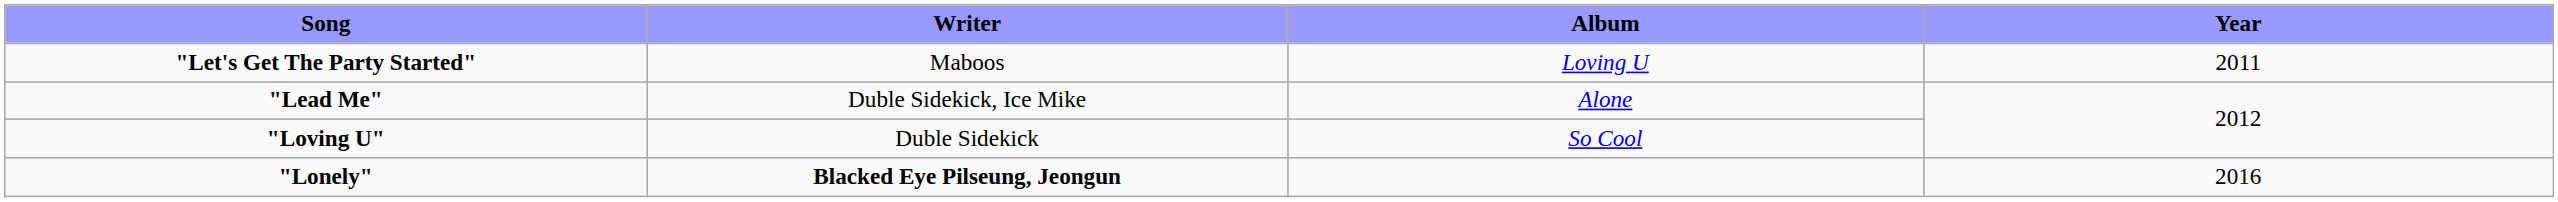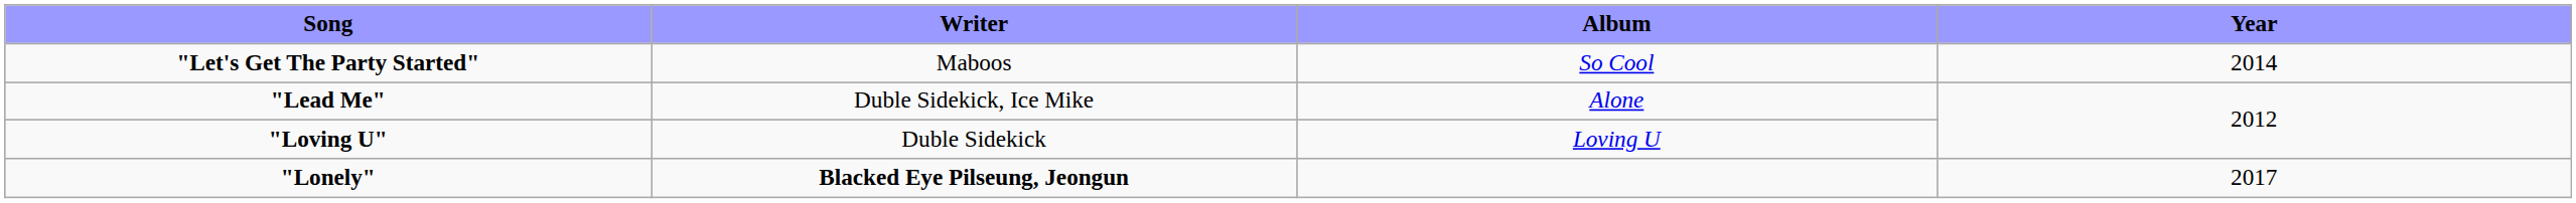"Let's Get The Party Started" | Album: Loving U -> So Cool
"Let's Get The Party Started" | Year: 2011 -> 2014
"Loving U" | Album: So Cool -> Loving U
"Lonely" | Year: 2016 -> 2017
